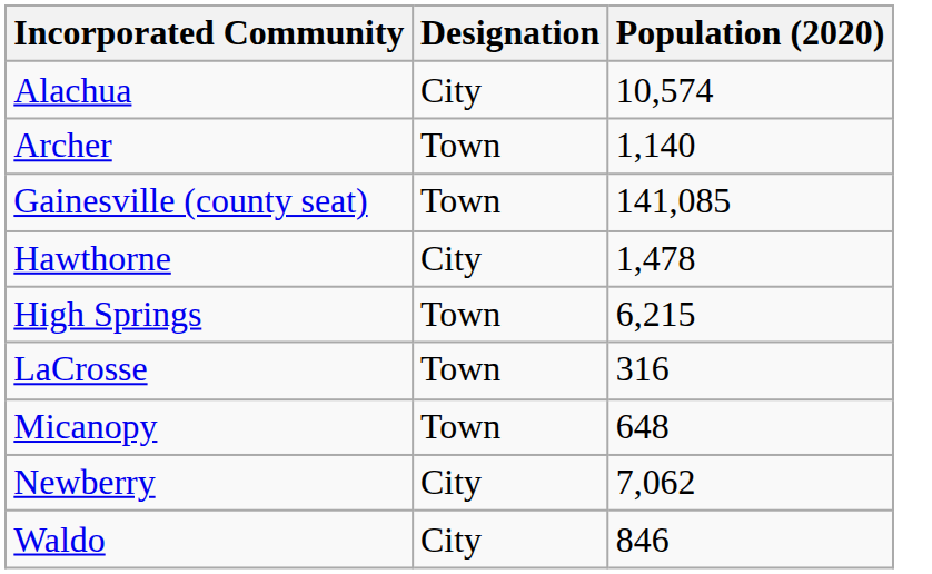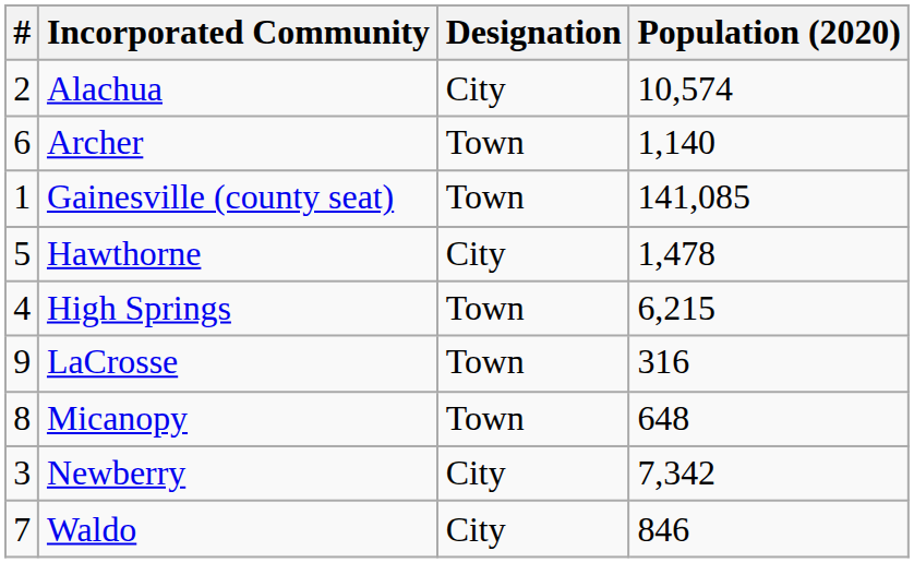+ column: # | 2 | 6 | 1 | 5 | 4 | 9 | 8 | 3 | 7
Newberry | Population (2020): 7,062 -> 7,342
